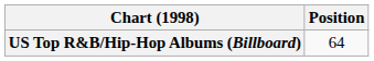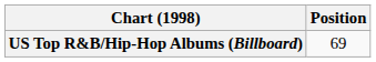US Top R&B/Hip-Hop Albums (Billboard) | Position: 64 -> 69
